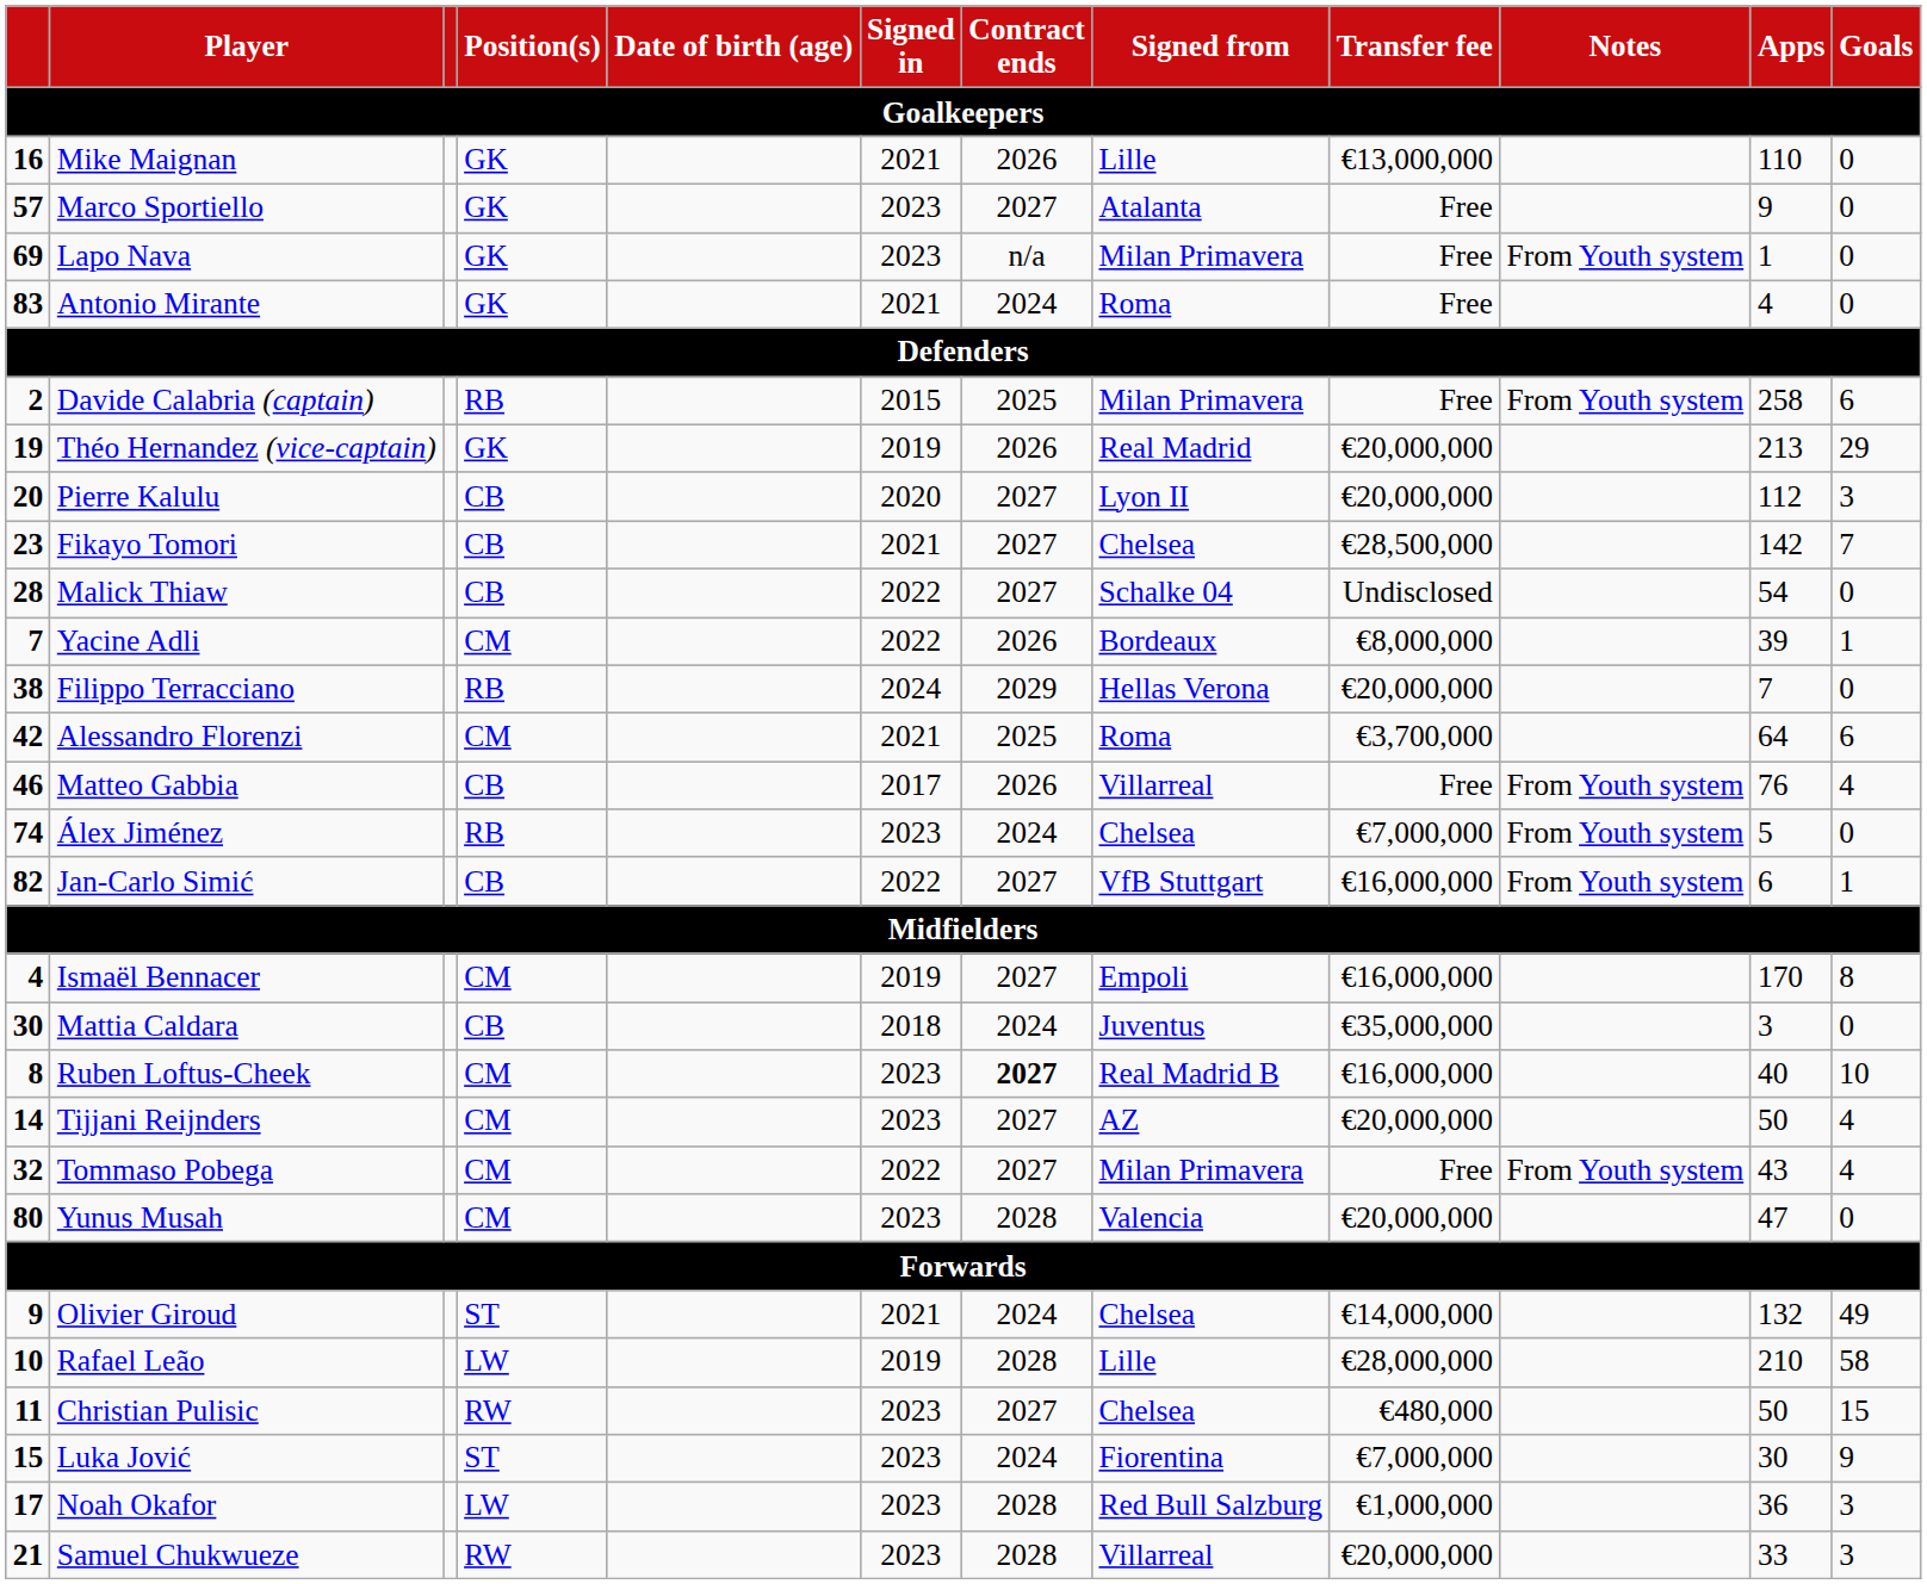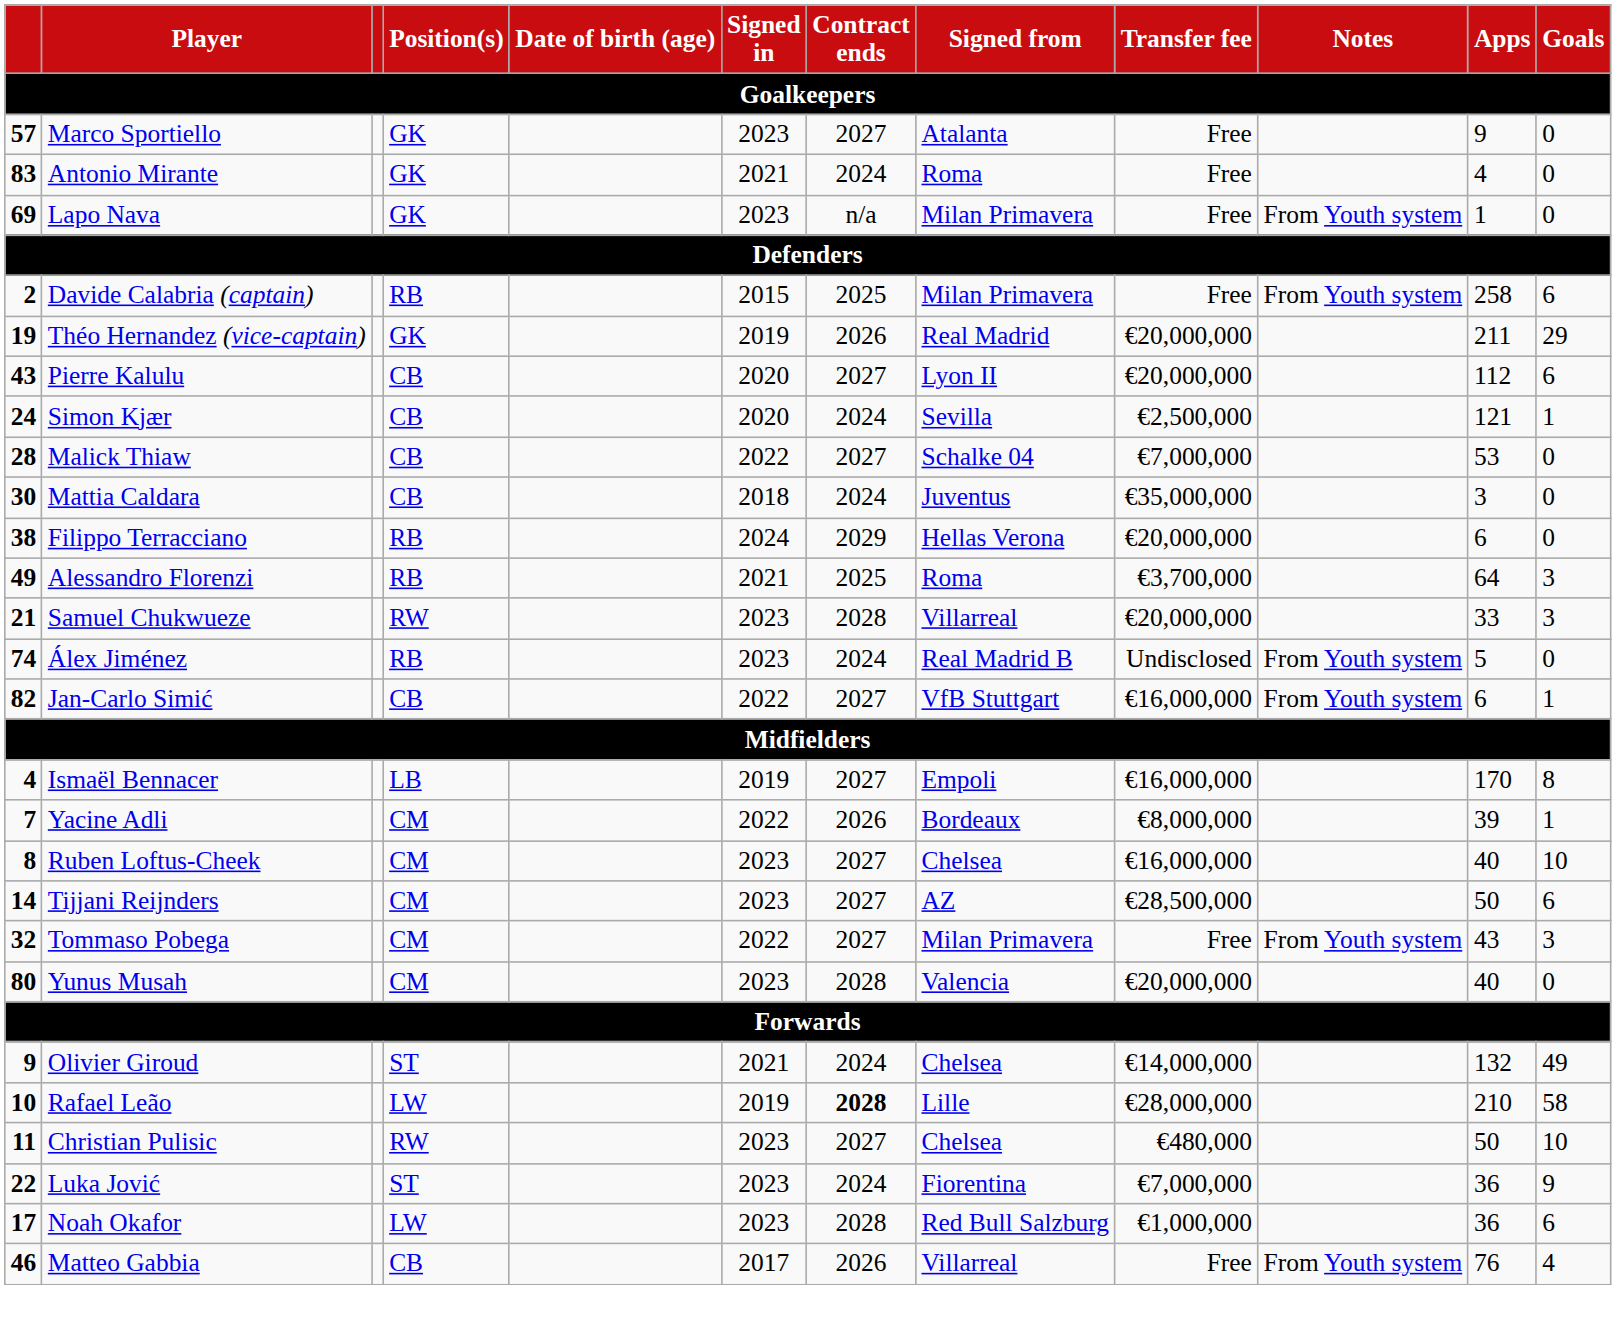- row: 16 | Mike Maignan | GK | 2021 | 2026 | Lille | €13,000,000 | 110 | 0
rows swapped: Lapo Nava <-> Antonio Mirante
Théo Hernandez (vice-captain) | Apps: 213 -> 211
Pierre Kalulu | column 1: 20 -> 43
Pierre Kalulu | Goals: 3 -> 6
- row: 23 | Fikayo Tomori | CB | 2021 | 2027 | Chelsea | €28,500,000 | 142 | 7
+ row: 24 | Simon Kjær | CB | 2020 | 2024 | Sevilla | €2,500,000 | 121 | 1
Malick Thiaw | Transfer fee: Undisclosed -> €7,000,000
Malick Thiaw | Apps: 54 -> 53
rows swapped: Mattia Caldara <-> Yacine Adli
Filippo Terracciano | Apps: 7 -> 6
Alessandro Florenzi | column 1: 42 -> 49
Alessandro Florenzi | Position(s): CM -> RB
Alessandro Florenzi | Goals: 6 -> 3
rows swapped: Matteo Gabbia <-> Samuel Chukwueze
Álex Jiménez | Signed from: Chelsea -> Real Madrid B
Álex Jiménez | Transfer fee: €7,000,000 -> Undisclosed
Ismaël Bennacer | Position(s): CM -> LB
Ruben Loftus-Cheek | Contract ends: bold -> normal
Ruben Loftus-Cheek | Signed from: Real Madrid B -> Chelsea
Tijjani Reijnders | Transfer fee: €20,000,000 -> €28,500,000
Tijjani Reijnders | Goals: 4 -> 6
Tommaso Pobega | Goals: 4 -> 3
Yunus Musah | Apps: 47 -> 40
Rafael Leão | Contract ends: normal -> bold
Christian Pulisic | Goals: 15 -> 10
Luka Jović | column 1: 15 -> 22
Luka Jović | Apps: 30 -> 36
Noah Okafor | Goals: 3 -> 6
